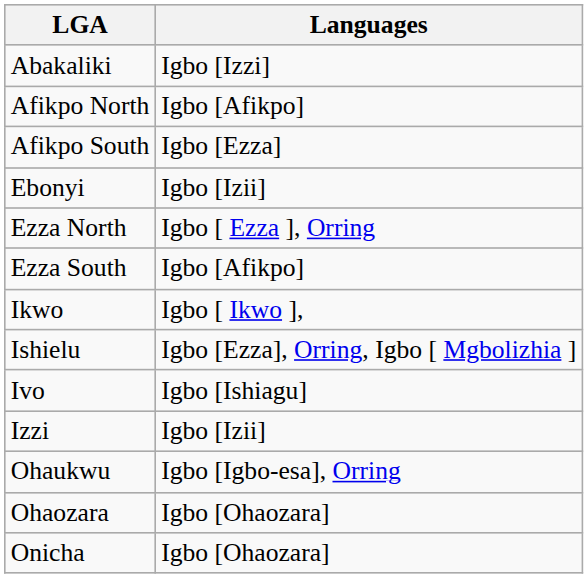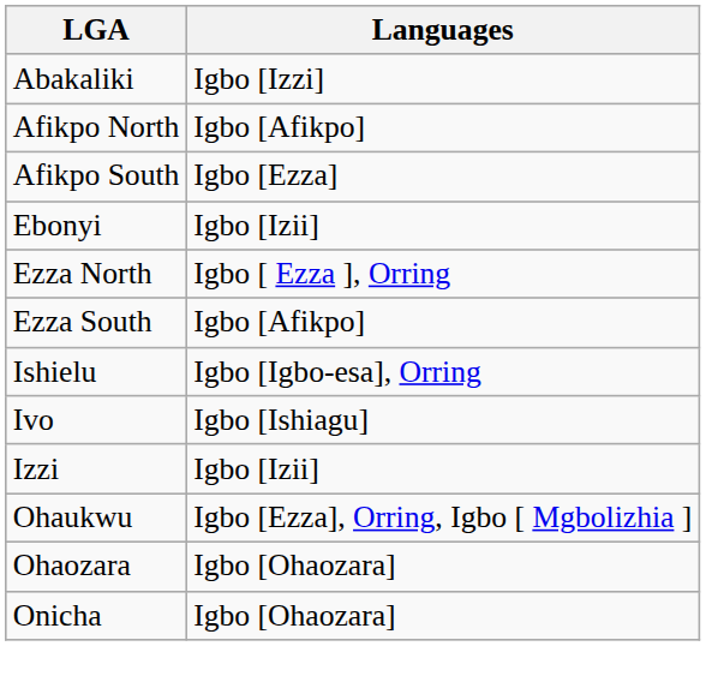- row: Ikwo | Igbo [ Ikwo ],
Ishielu | Languages: Igbo [Ezza], Orring, Igbo [ Mgbolizhia ] -> Igbo [Igbo-esa], Orring
Ohaukwu | Languages: Igbo [Igbo-esa], Orring -> Igbo [Ezza], Orring, Igbo [ Mgbolizhia ]
